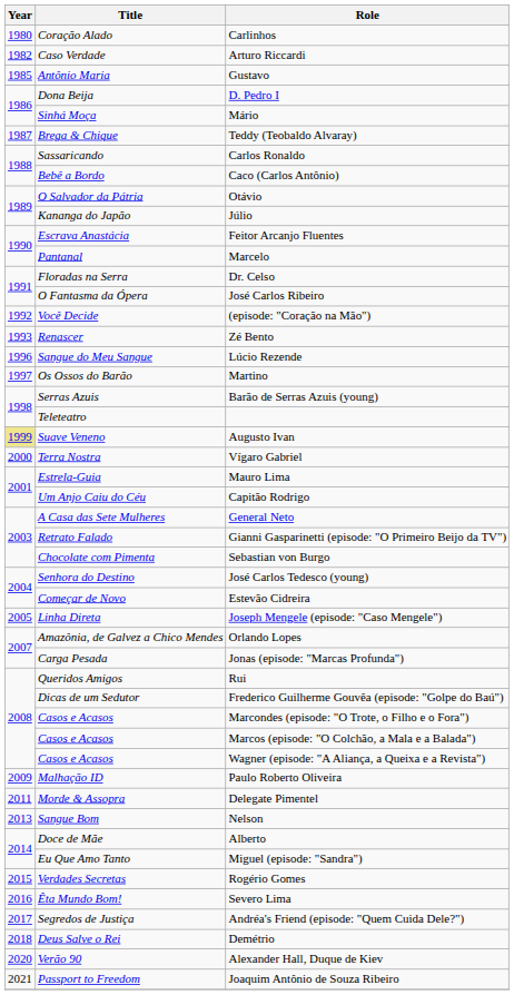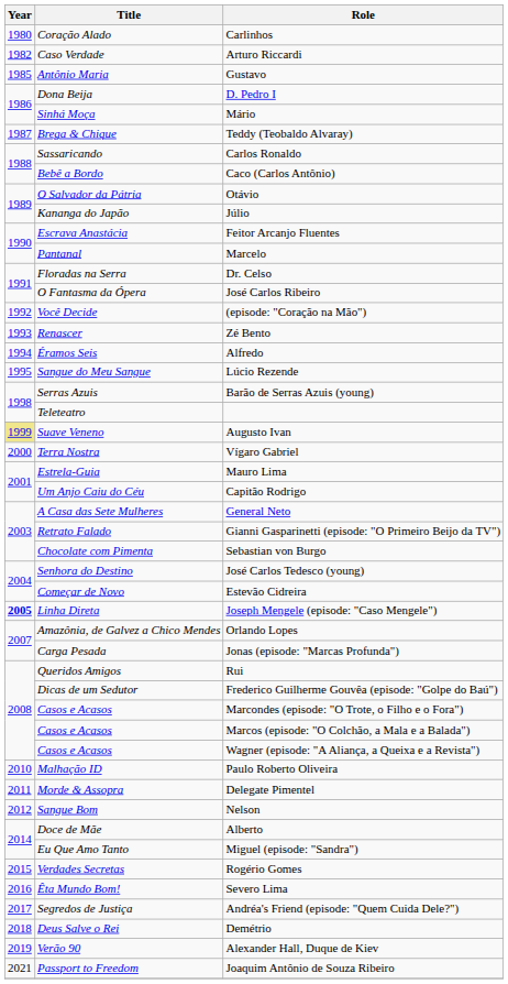+ row: 1994 | Éramos Seis | Alfredo
Lúcio Rezende | Year: 1996 -> 1995
- row: 1997 | Os Ossos do Barão | Martino
Joseph Mengele (episode: "Caso Mengele") | Year: normal -> bold
Paulo Roberto Oliveira | Year: 2009 -> 2010
Nelson | Year: 2013 -> 2012
Alexander Hall, Duque de Kiev | Year: 2020 -> 2019
